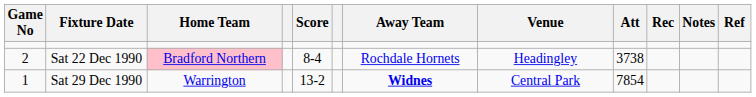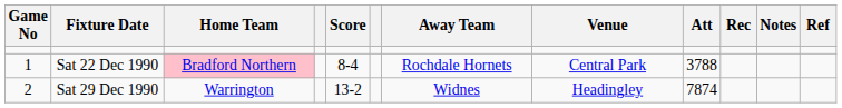Sat 22 Dec 1990 | Game No: 2 -> 1
Sat 22 Dec 1990 | Venue: Headingley -> Central Park
Sat 22 Dec 1990 | Att: 3738 -> 3788
Sat 29 Dec 1990 | Game No: 1 -> 2
Sat 29 Dec 1990 | Away Team: bold -> normal
Sat 29 Dec 1990 | Venue: Central Park -> Headingley
Sat 29 Dec 1990 | Att: 7854 -> 7874
